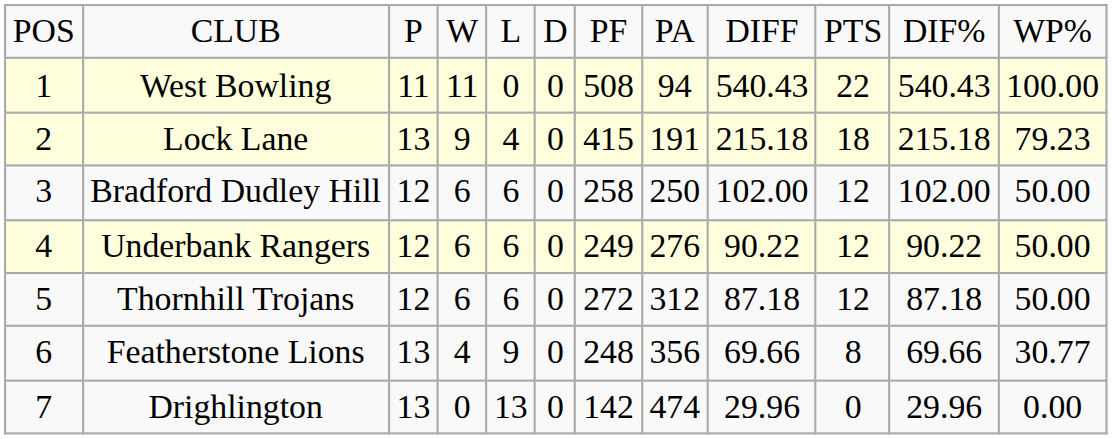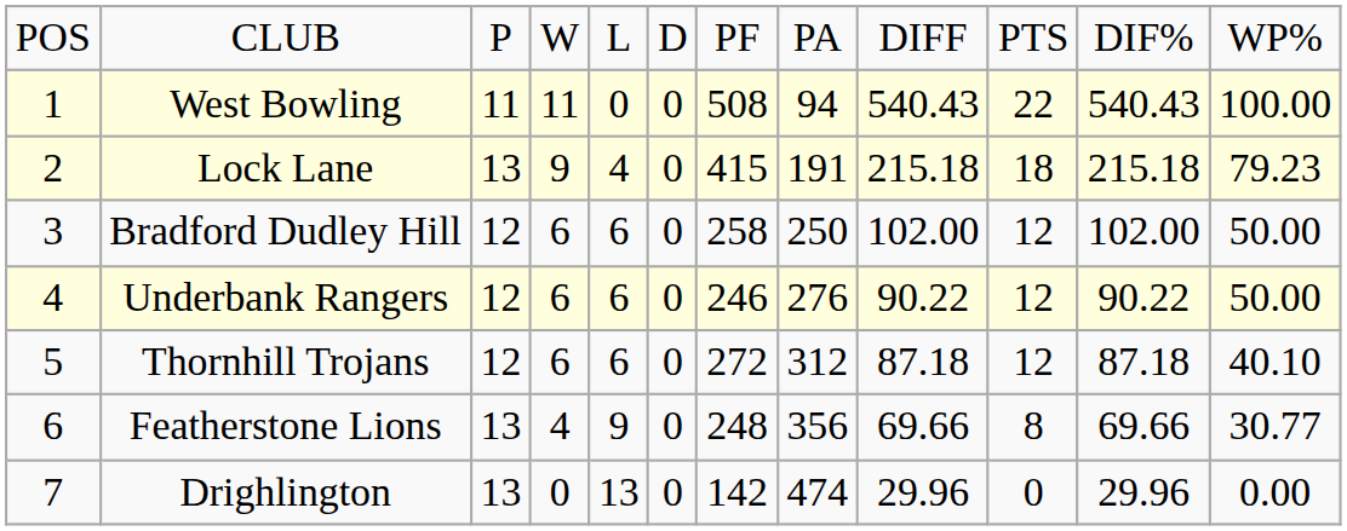Underbank Rangers | column 7: 249 -> 246
Thornhill Trojans | column 12: 50.00 -> 40.10
